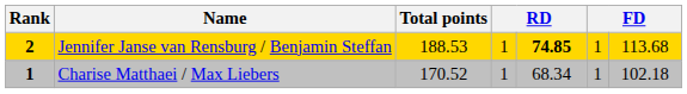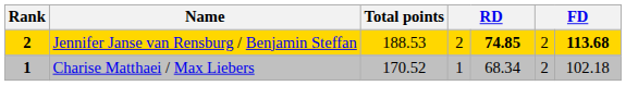Jennifer Janse van Rensburg / Benjamin Steffan | column 4: 1 -> 2
Jennifer Janse van Rensburg / Benjamin Steffan | column 6: 1 -> 2
Jennifer Janse van Rensburg / Benjamin Steffan | column 7: normal -> bold
Charise Matthaei / Max Liebers | column 6: 1 -> 2
